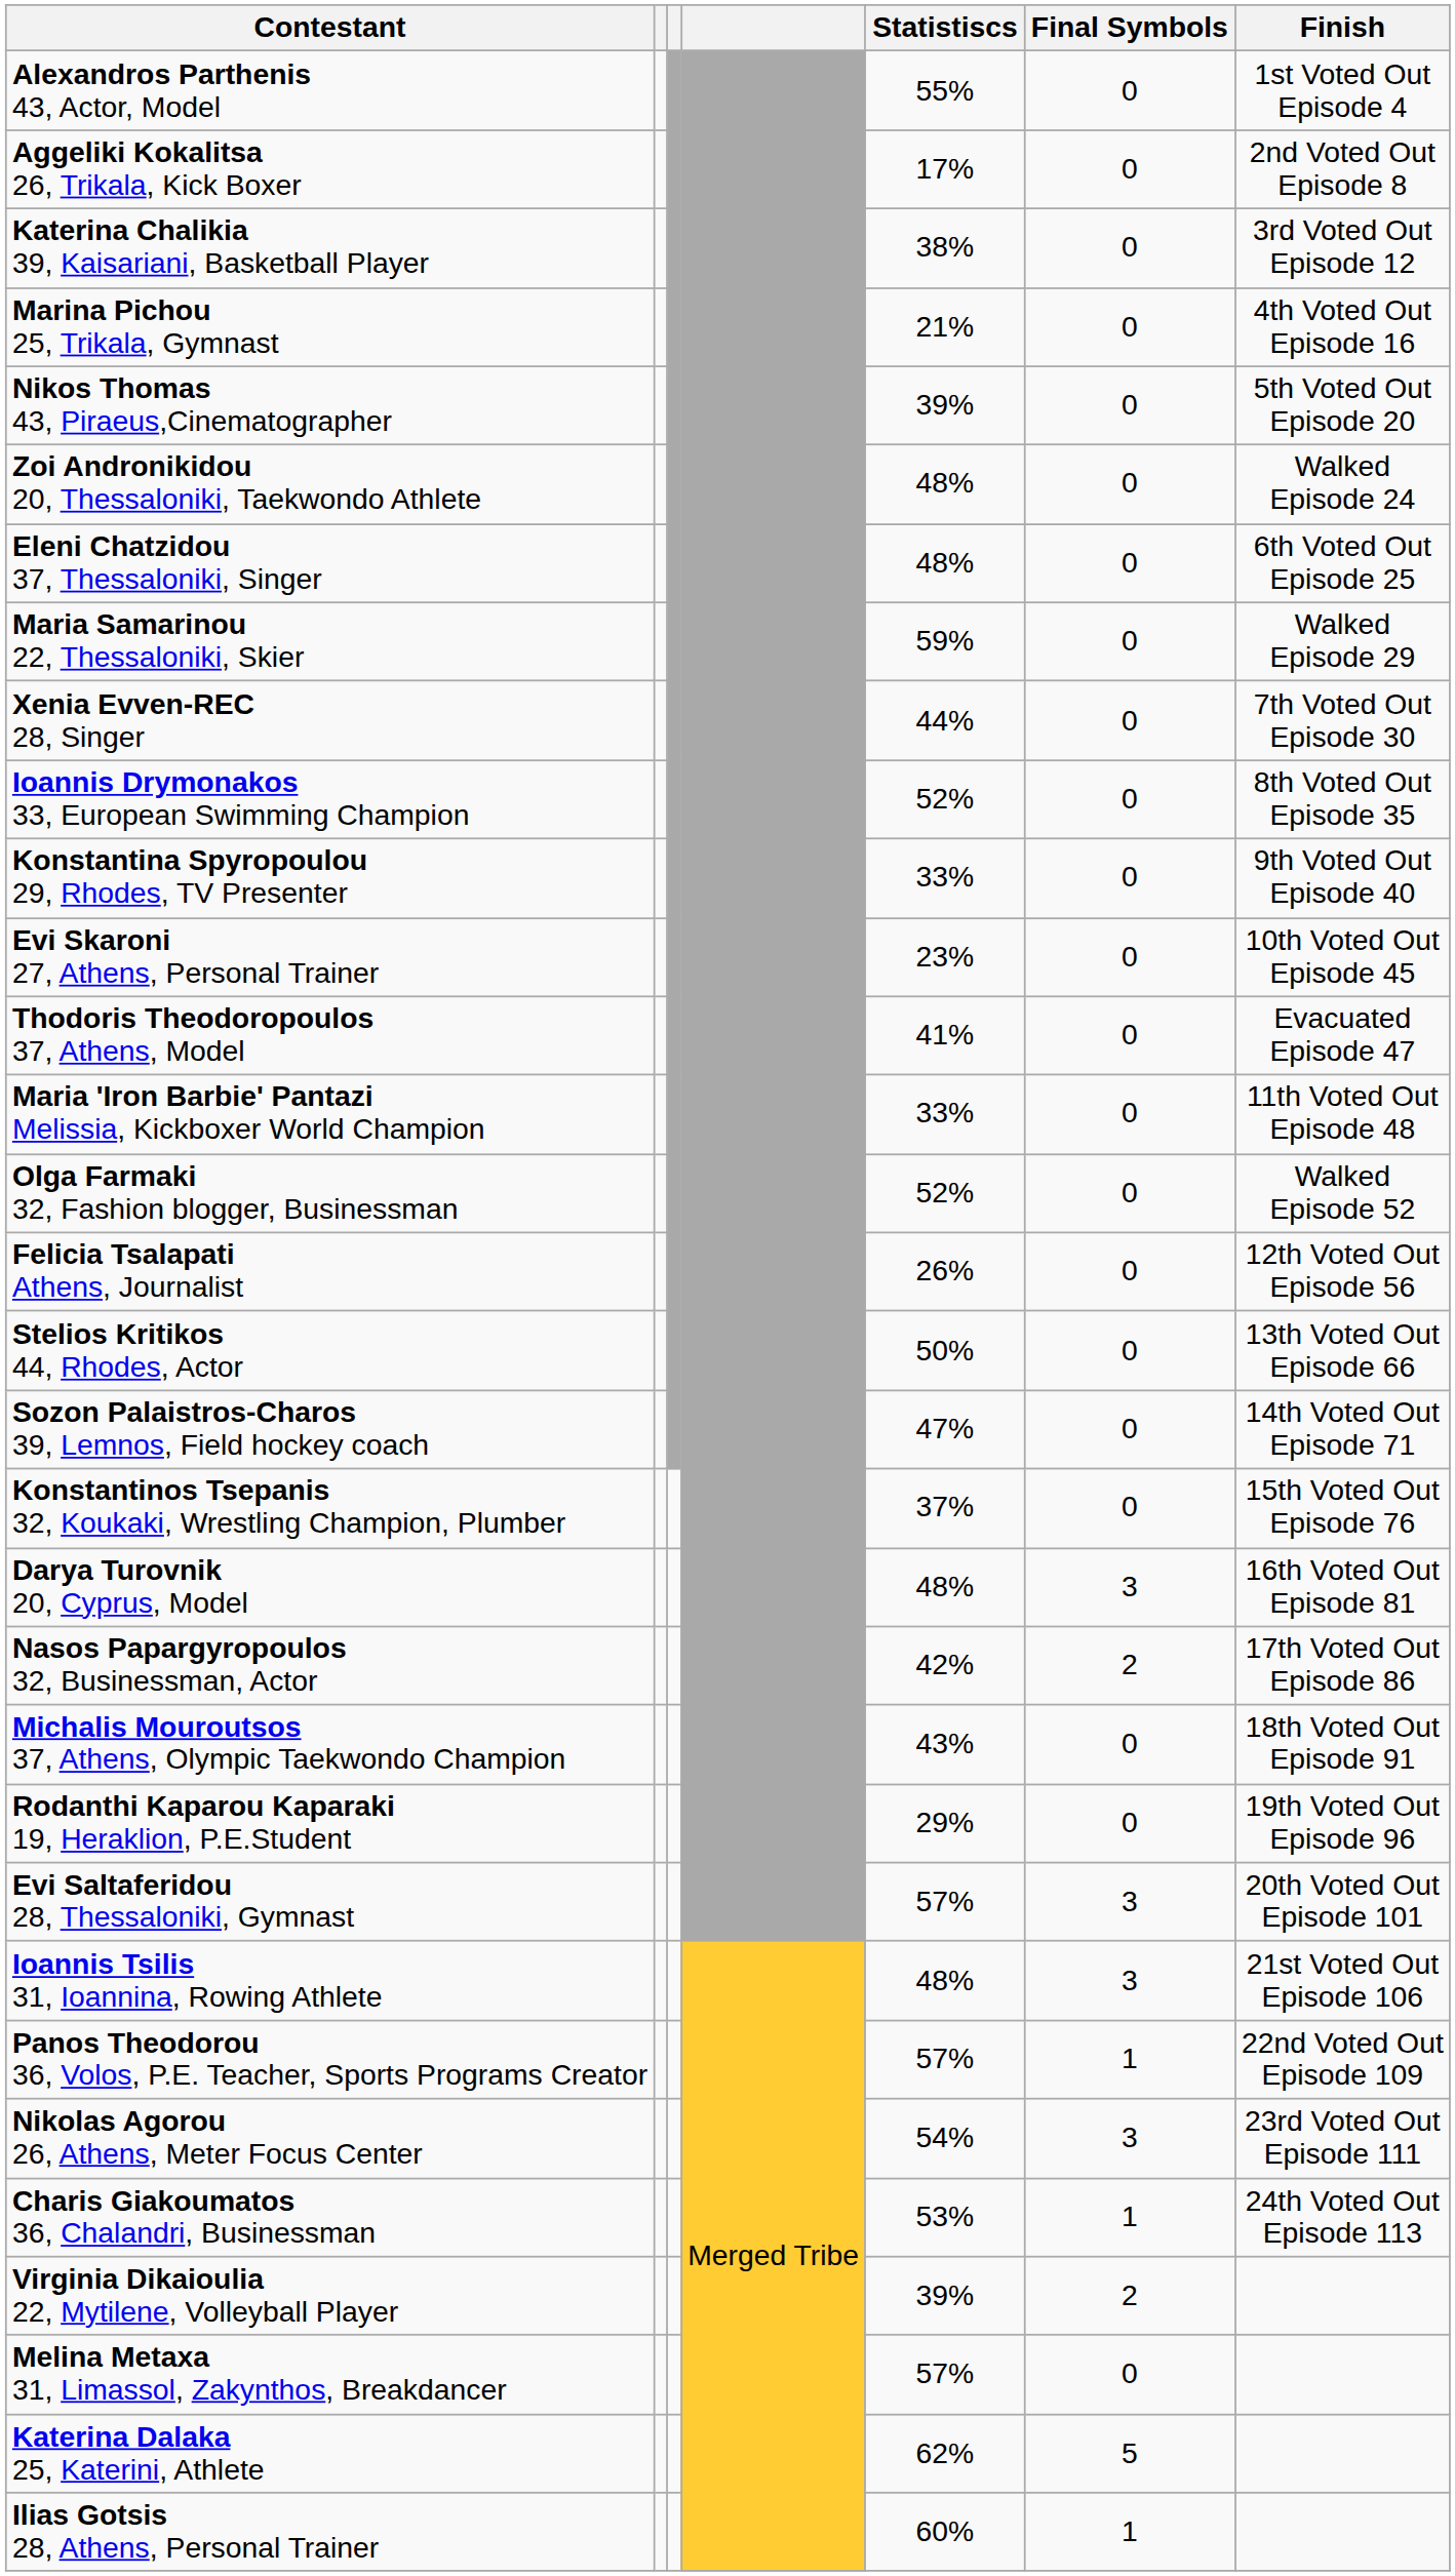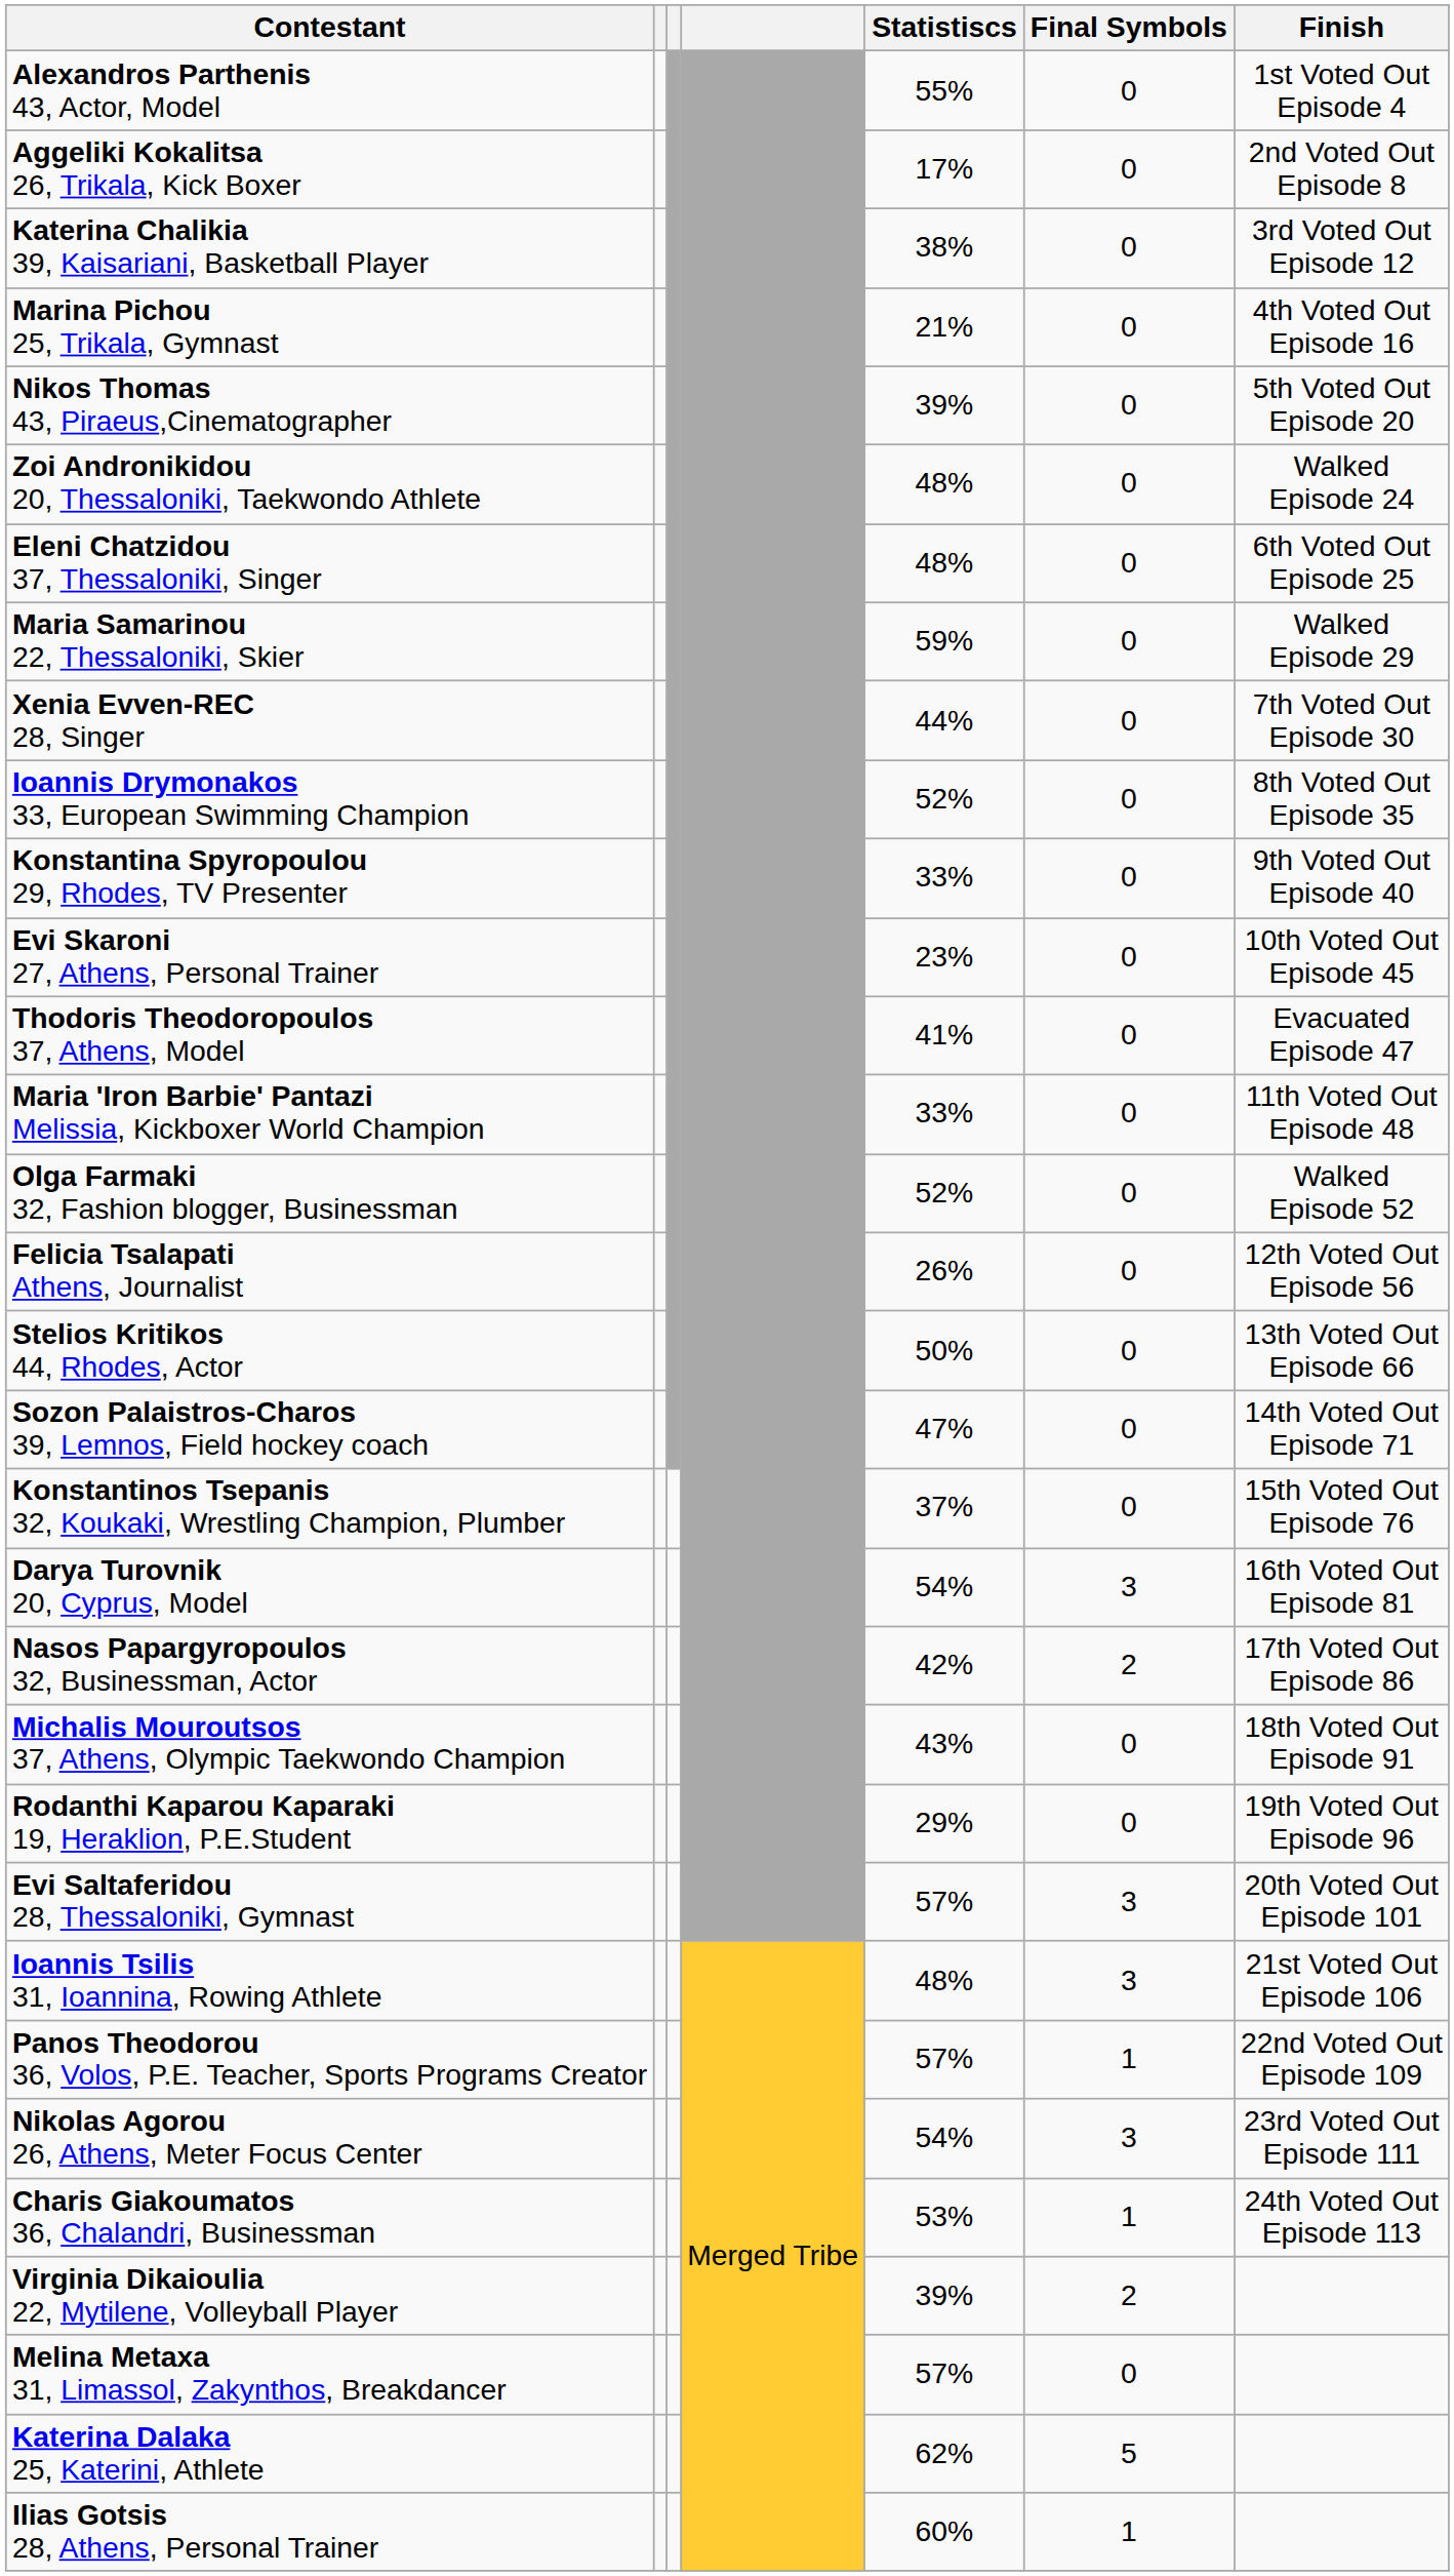Darya Turovnik 20, Cyprus, Model | Statistiscs: 48% -> 54%
